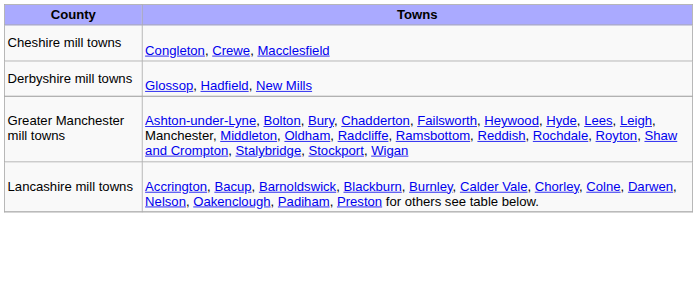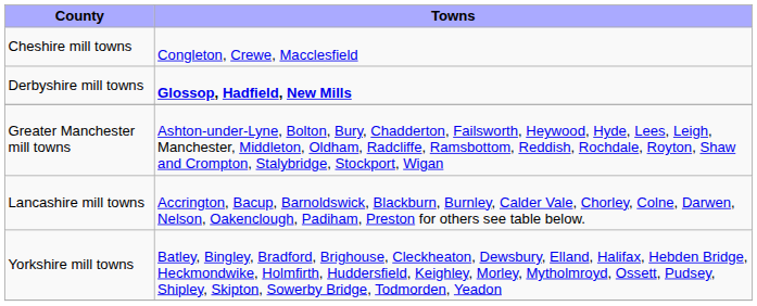Derbyshire mill towns | Towns: normal -> bold
+ row: Yorkshire mill towns | Batley, Bingley, Bradford, Brighouse, Cleckheaton, Dewsbury, Elland, Halifax, Hebden Bridge, Heckmondwike, Holmfirth, Huddersfield, Keighley, Morley, Mytholmroyd, Ossett, Pudsey, Shipley, Skipton, Sowerby Bridge, Todmorden, Yeadon
